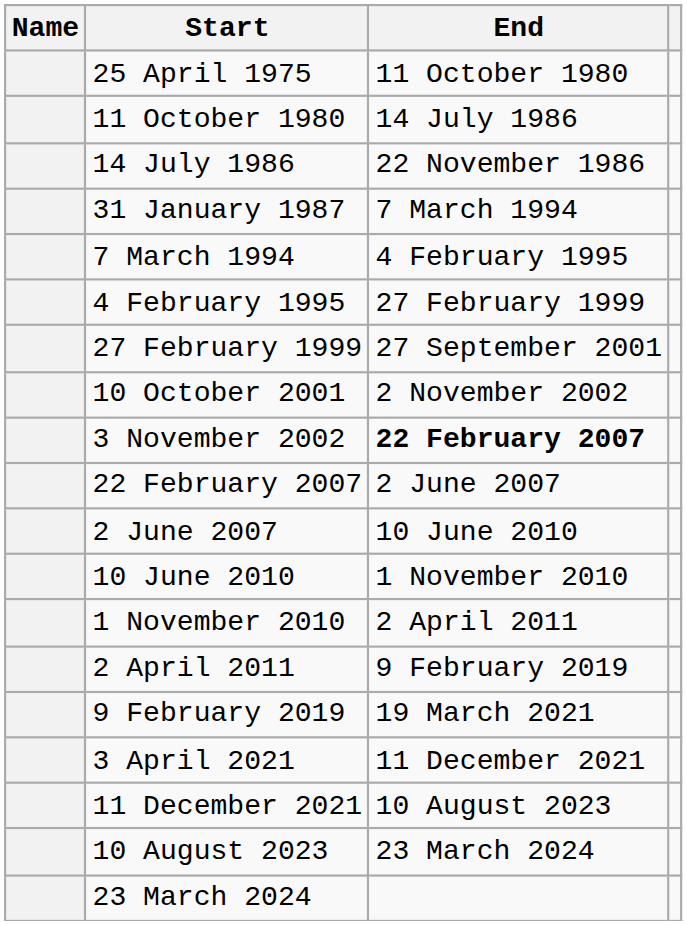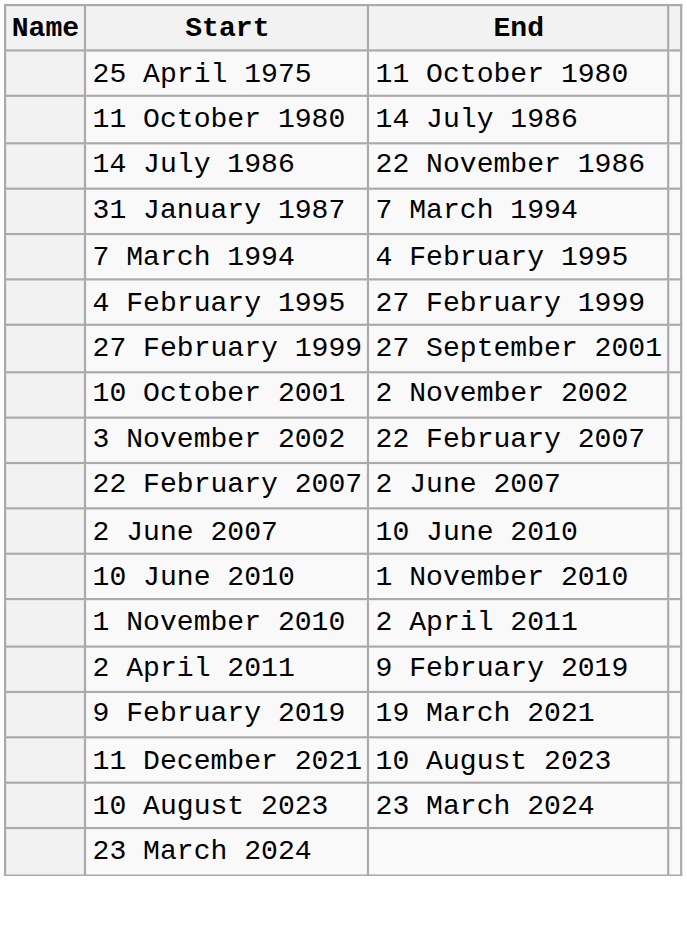3 November 2002 | End: bold -> normal
- row: 3 April 2021 | 11 December 2021
